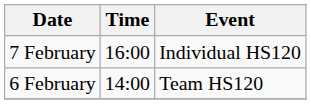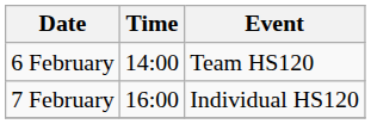rows swapped: 6 February <-> 7 February
